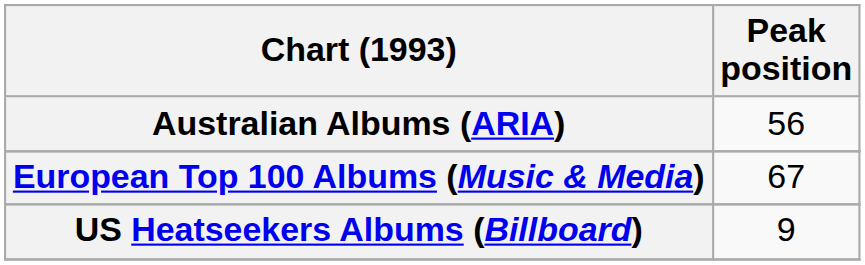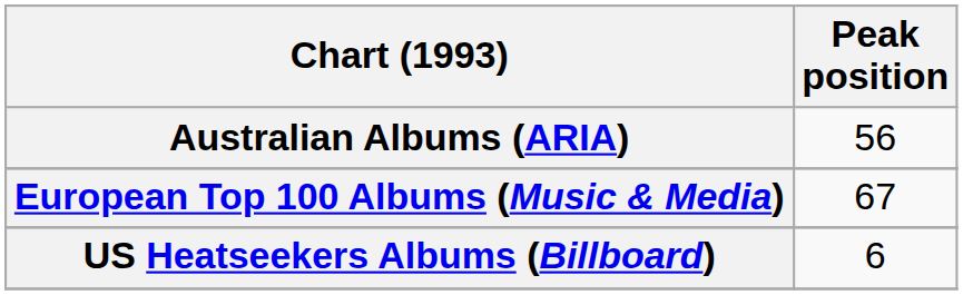US Heatseekers Albums (Billboard) | Peak position: 9 -> 6
